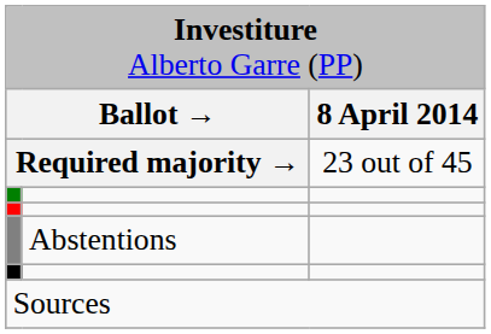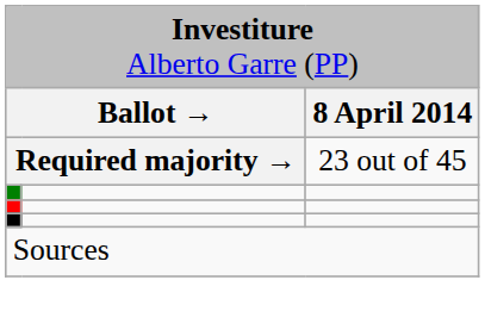- row: Abstentions
